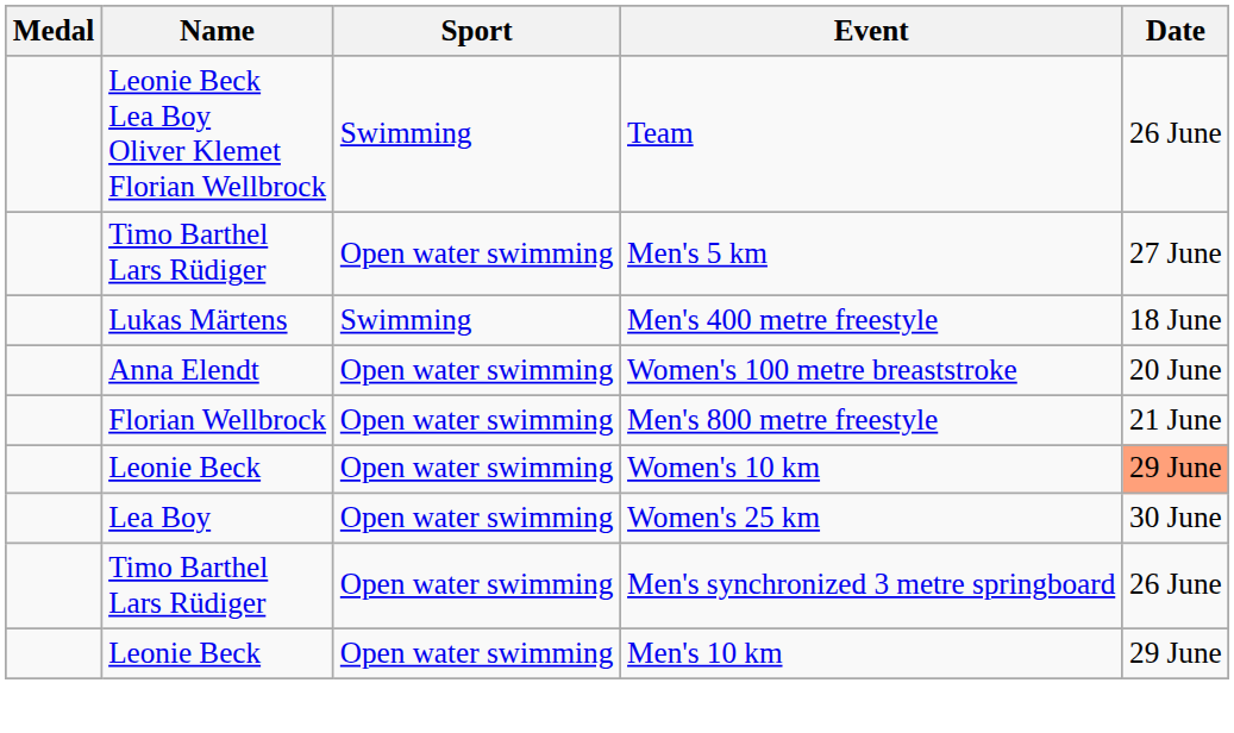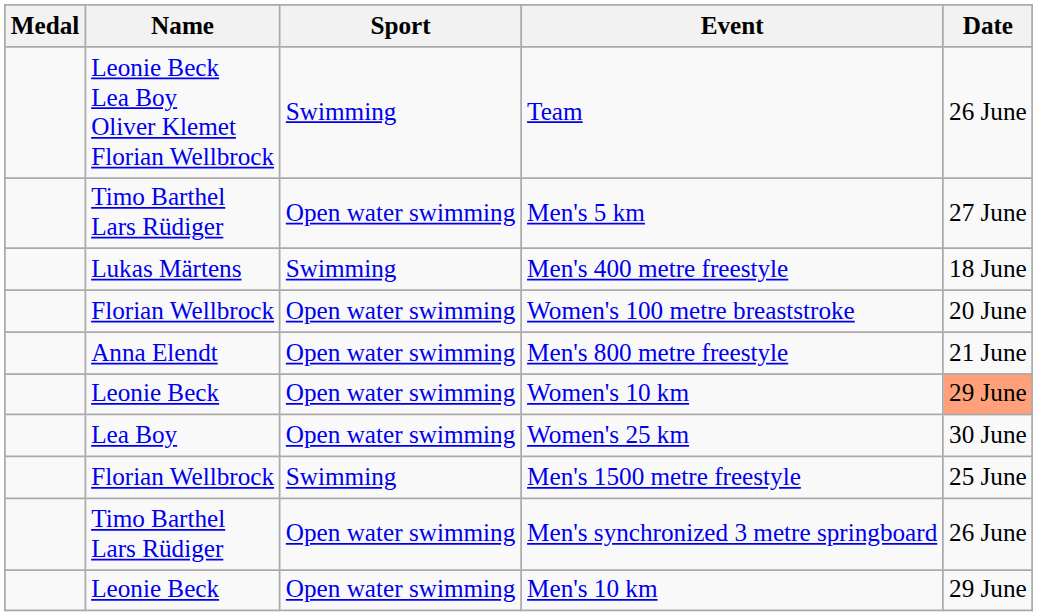Women's 100 metre breaststroke | Name: Anna Elendt -> Florian Wellbrock
Men's 800 metre freestyle | Name: Florian Wellbrock -> Anna Elendt
+ row: Florian Wellbrock | Swimming | Men's 1500 metre freestyle | 25 June
